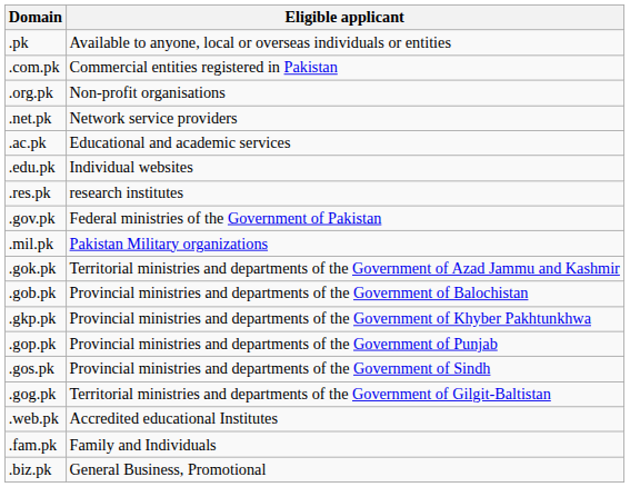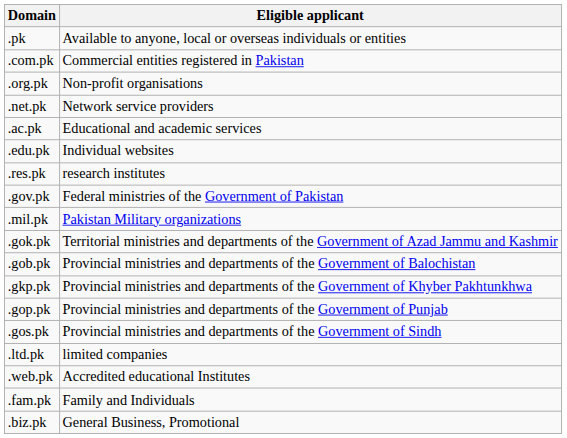- row: .gog.pk | Territorial ministries and departments of the Government of Gilgit-Baltistan
+ row: .ltd.pk | limited companies
